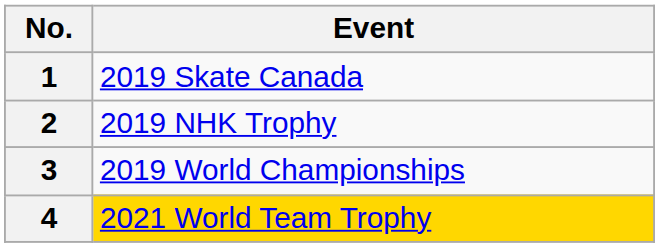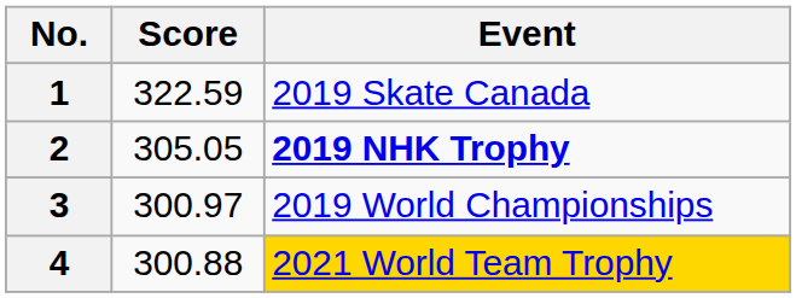+ column: Score | 322.59 | 305.05 | 300.97 | 300.88
2 | Event: normal -> bold
